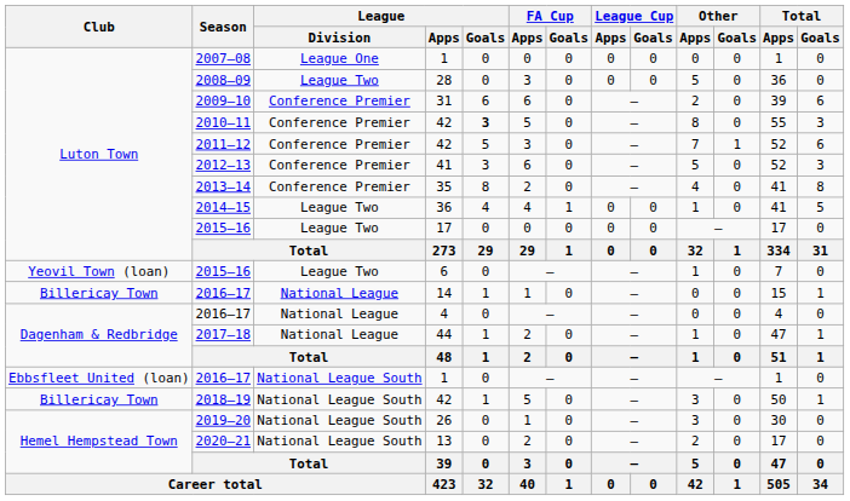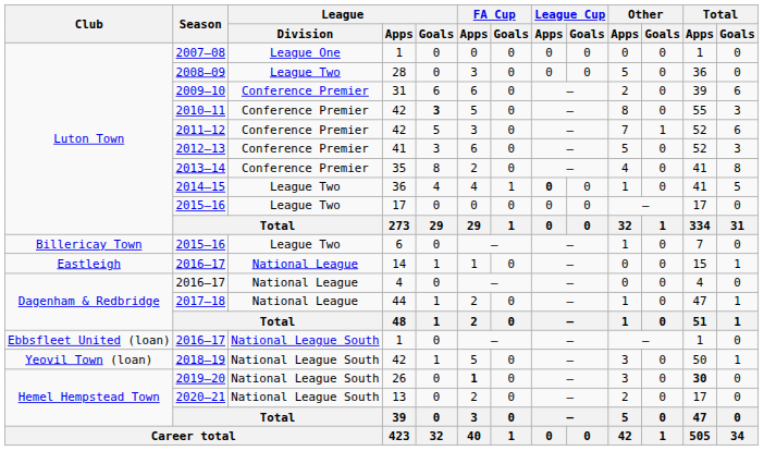2014–15 | League Cup / Apps: normal -> bold
2015–16 / 6 | Club: Yeovil Town (loan) -> Billericay Town
2016–17 / 14 | Club: Billericay Town -> Eastleigh
2018–19 | Club: Billericay Town -> Yeovil Town (loan)
2019–20 | FA Cup / Apps: normal -> bold
2019–20 | Total / Apps: normal -> bold
